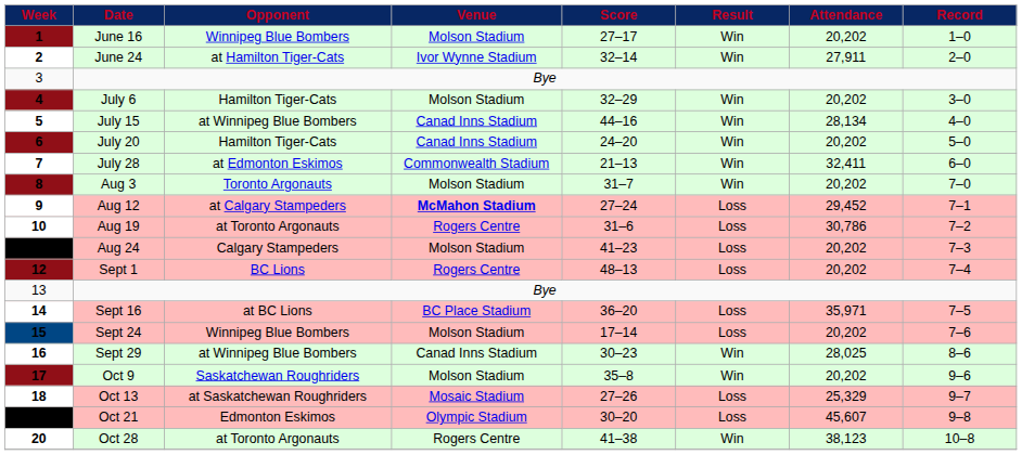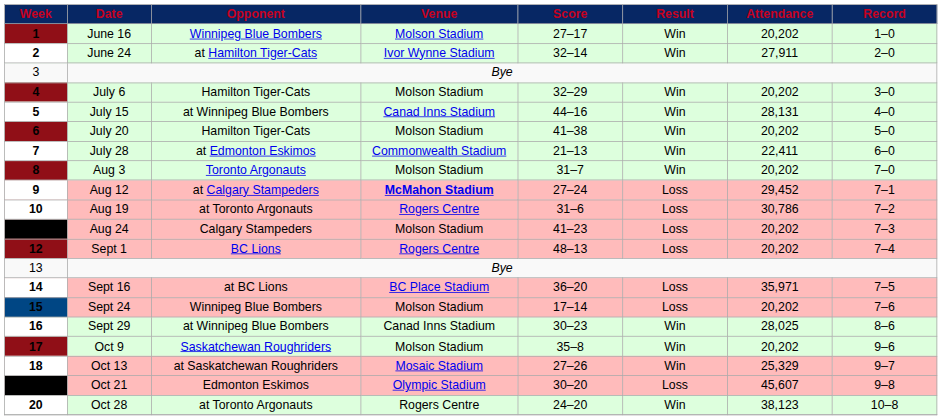July 15 | Attendance: 28,134 -> 28,131
July 20 | Venue: Canad Inns Stadium -> Molson Stadium
July 20 | Score: 24–20 -> 41–38
July 28 | Attendance: 32,411 -> 22,411
Oct 13 | Result: Loss -> Win
Oct 28 | Score: 41–38 -> 24–20
